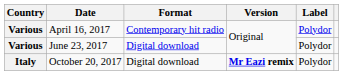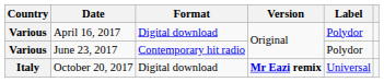April 16, 2017 | Format: Contemporary hit radio -> Digital download
June 23, 2017 | Format: Digital download -> Contemporary hit radio
October 20, 2017 | Label: Polydor -> Universal
